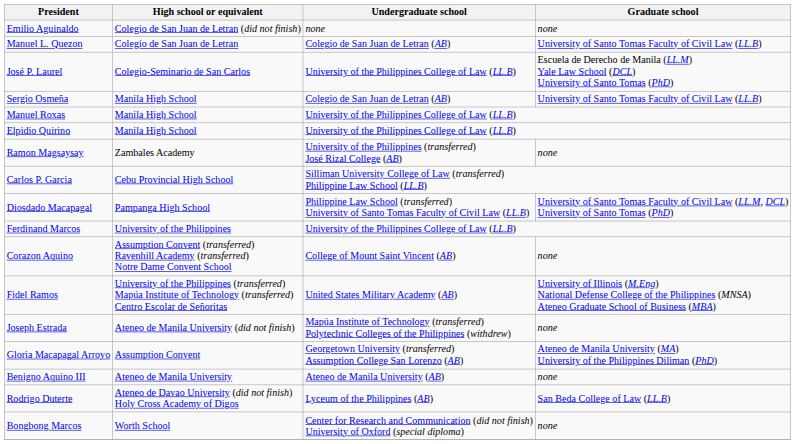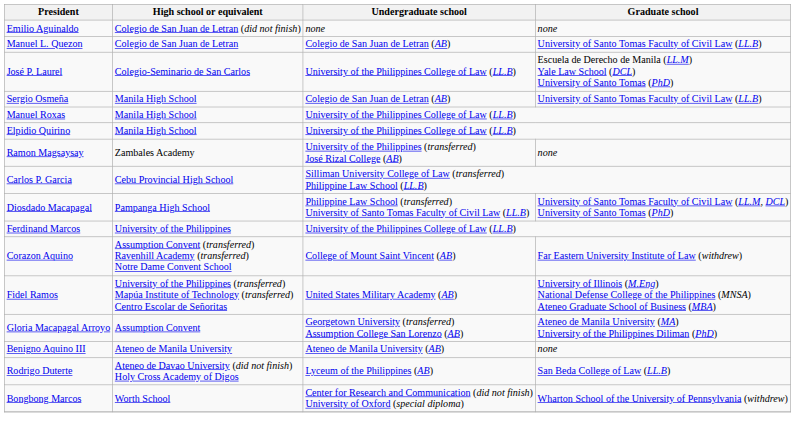Corazon Aquino | Graduate school: none -> Far Eastern University Institute of Law (withdrew)
- row: Joseph Estrada | Ateneo de Manila University (did not finish) | Mapúa Institute of Technology (transferred) Polytechnic Colleges of the Philippines (withdrew) | none
Bongbong Marcos | Graduate school: none -> Wharton School of the University of Pennsylvania (withdrew)
